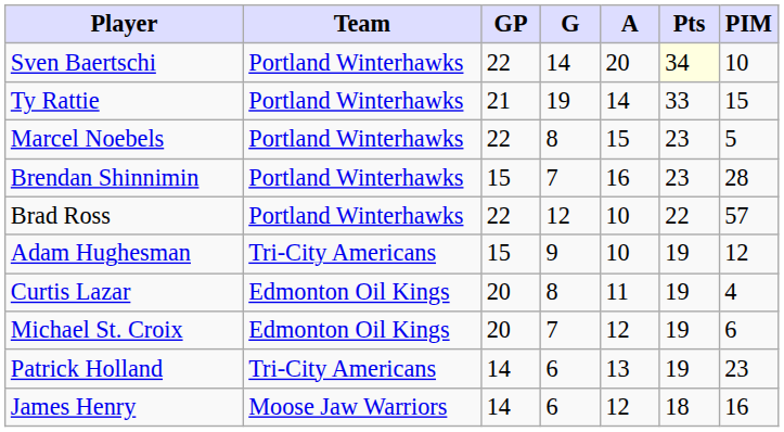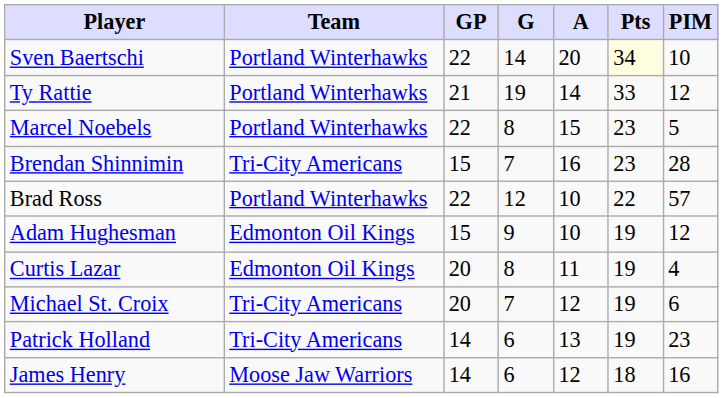Ty Rattie | PIM: 15 -> 12
Brendan Shinnimin | Team: Portland Winterhawks -> Tri-City Americans
Adam Hughesman | Team: Tri-City Americans -> Edmonton Oil Kings
Michael St. Croix | Team: Edmonton Oil Kings -> Tri-City Americans
